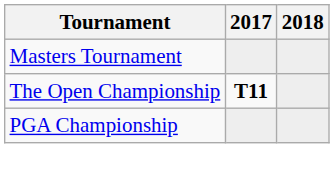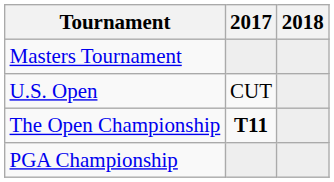+ row: U.S. Open | CUT
